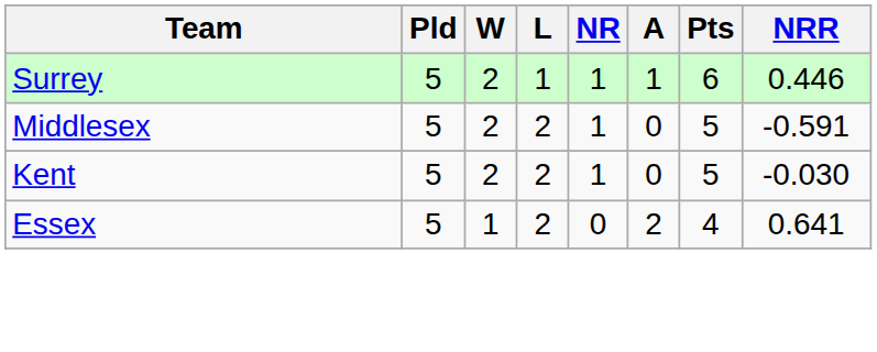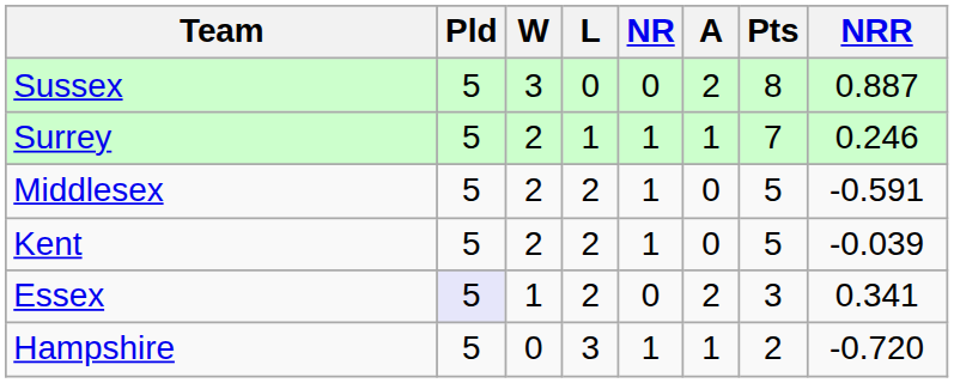+ row: Sussex | 5 | 3 | 0 | 0 | 2 | 8 | 0.887
Surrey | Pts: 6 -> 7
Surrey | NRR: 0.446 -> 0.246
Kent | NRR: -0.030 -> -0.039
Essex | Pld: no background -> lavender background
Essex | Pts: 4 -> 3
Essex | NRR: 0.641 -> 0.341
+ row: Hampshire | 5 | 0 | 3 | 1 | 1 | 2 | -0.720
